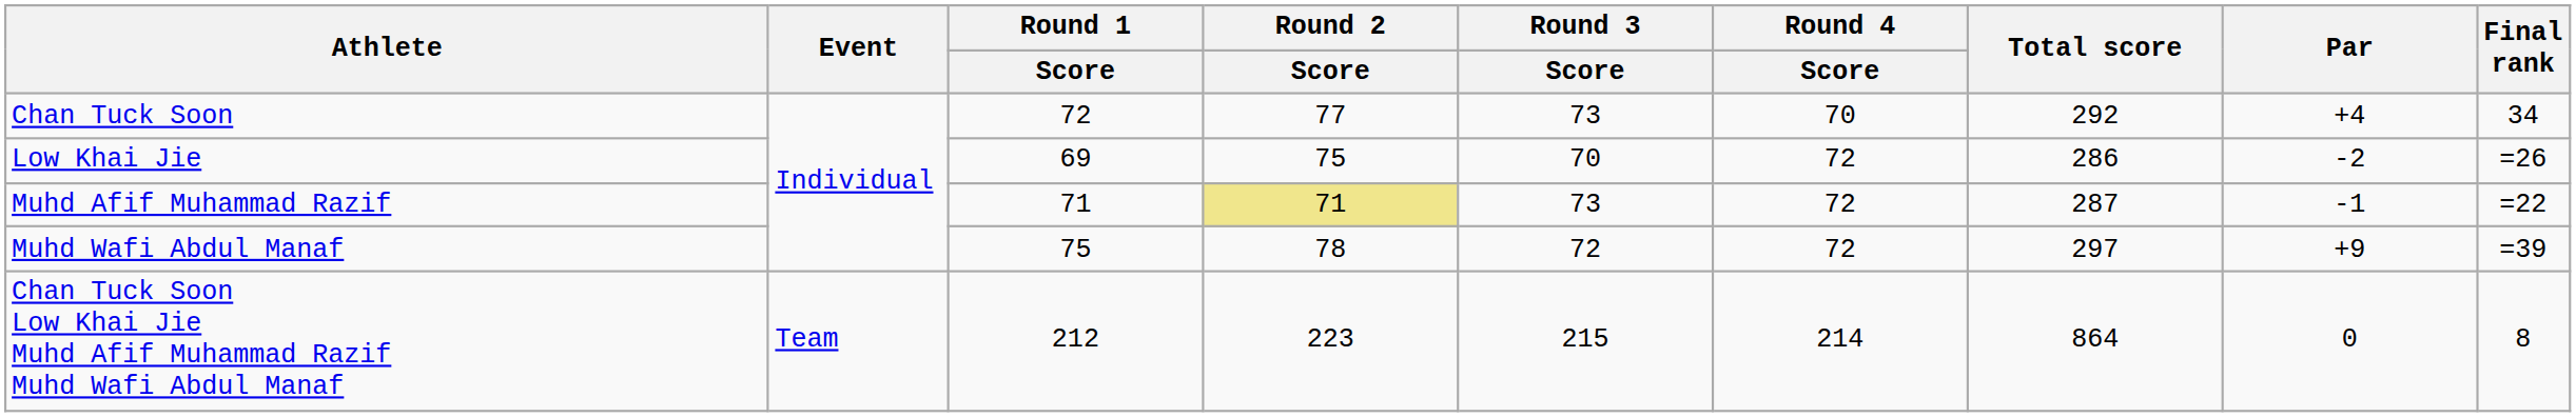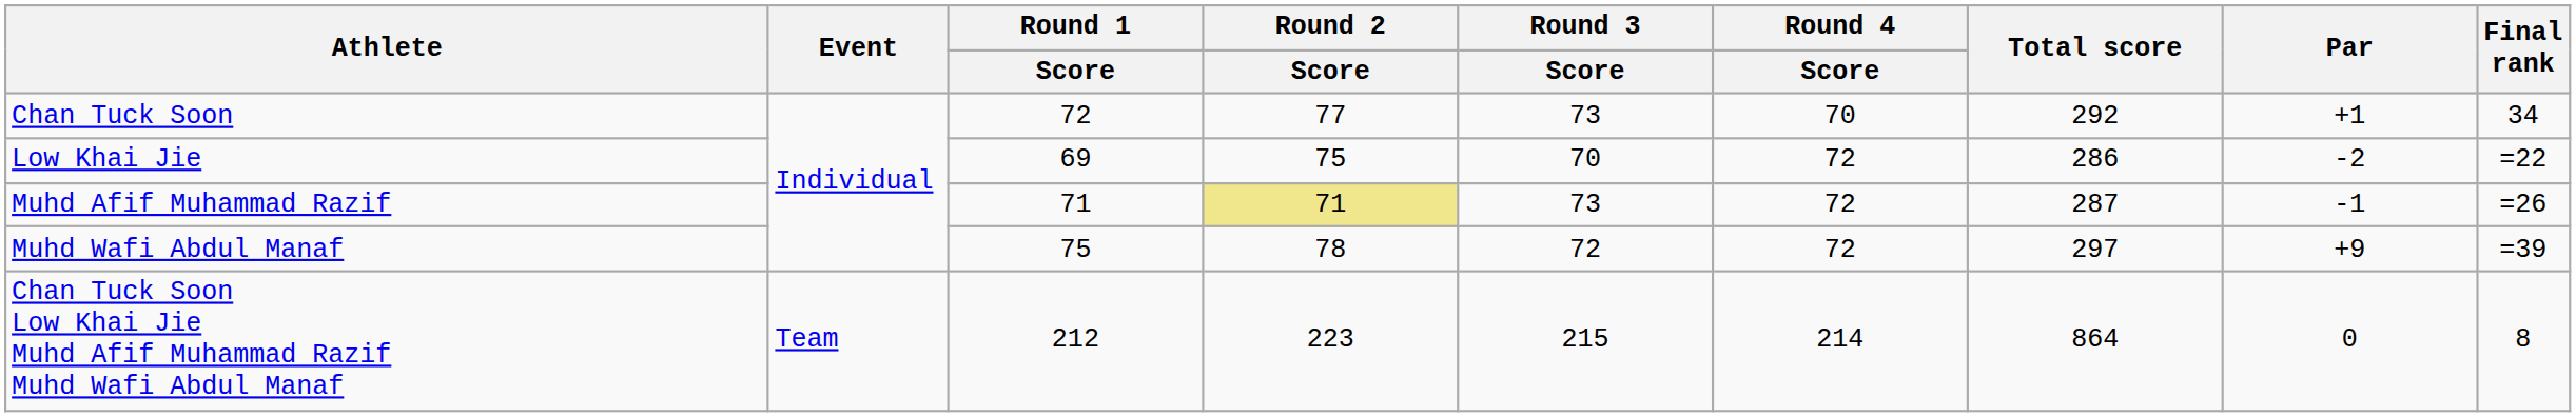Chan Tuck Soon | Par: +4 -> +1
Low Khai Jie | Final rank: =26 -> =22
Muhd Afif Muhammad Razif | Final rank: =22 -> =26
